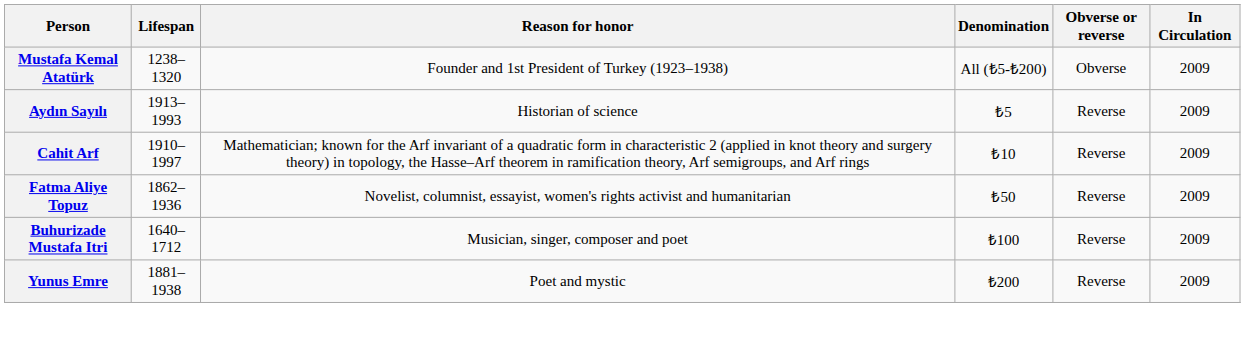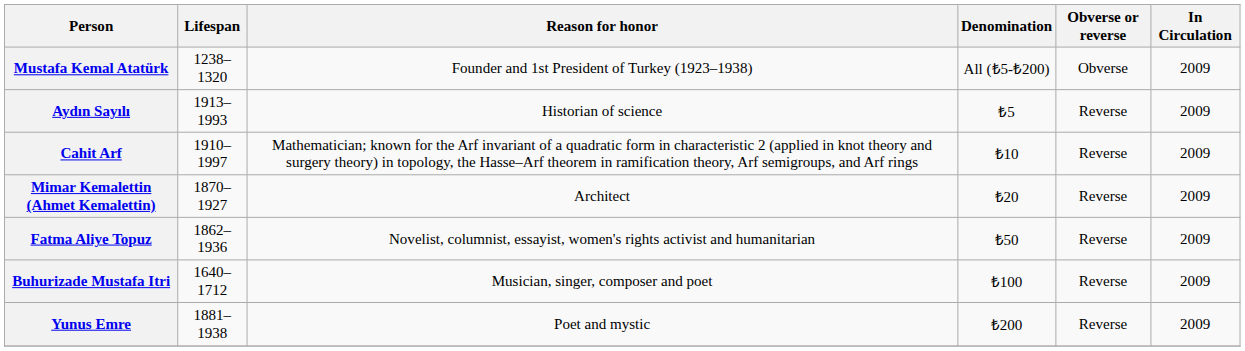+ row: Mimar Kemalettin (Ahmet Kemalettin) | 1870–1927 | Architect | ₺20 | Reverse | 2009
